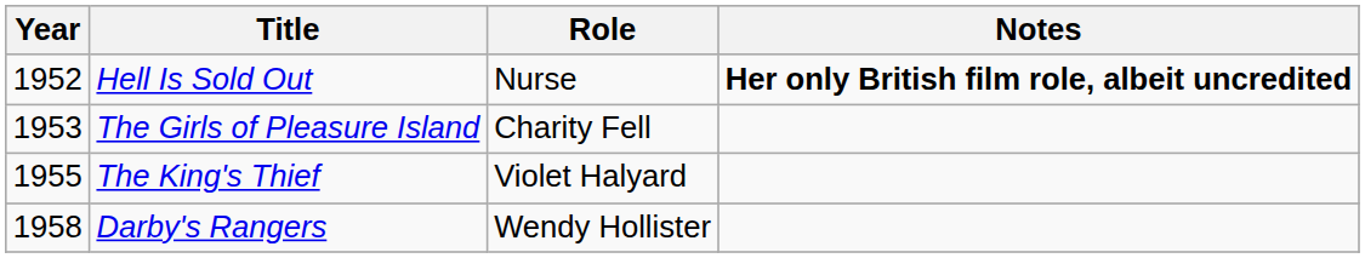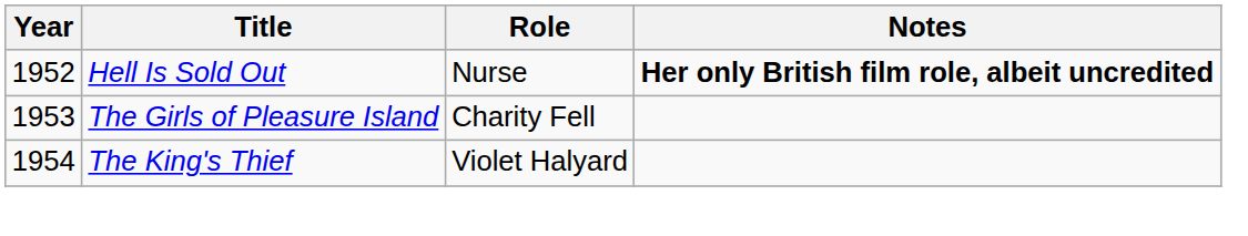The King's Thief | Year: 1955 -> 1954
- row: 1958 | Darby's Rangers | Wendy Hollister
